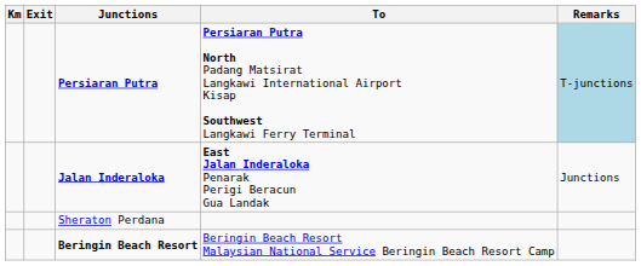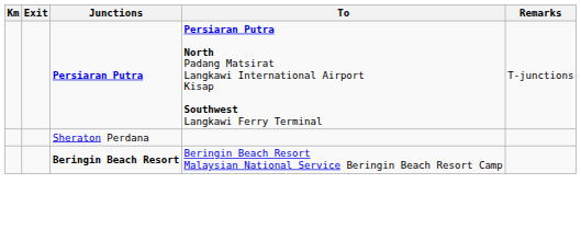Persiaran Putra | Remarks: lightblue background -> no background
- row: Jalan Inderaloka | East Jalan Inderaloka Penarak Perigi Beracun Gua Landak | Junctions
